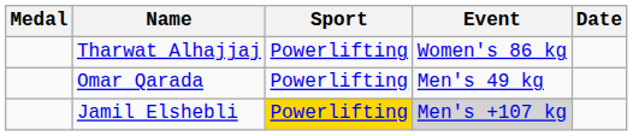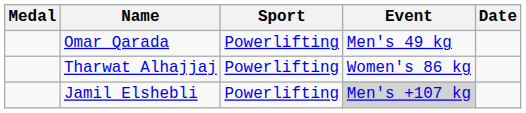rows swapped: Omar Qarada <-> Tharwat Alhajjaj
Jamil Elshebli | Sport: gold background -> no background
